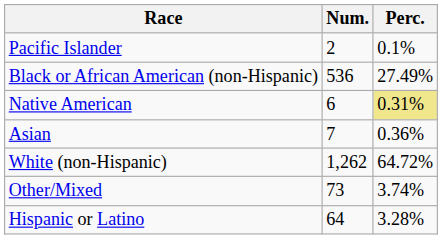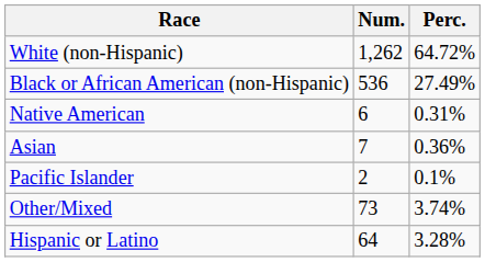rows swapped: White (non-Hispanic) <-> Pacific Islander
Native American | Perc.: khaki background -> no background
